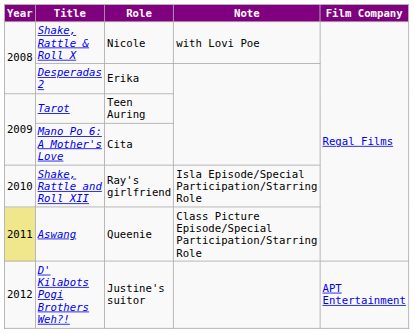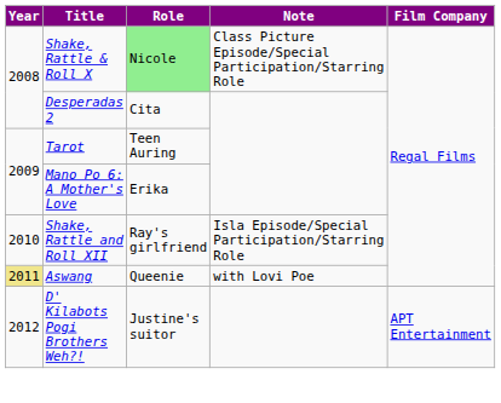Shake, Rattle & Roll X | Role: no background -> lightgreen background
Shake, Rattle & Roll X | Note: with Lovi Poe -> Class Picture Episode/Special Participation/Starring Role
Desperadas 2 | Role: Erika -> Cita
Mano Po 6: A Mother's Love | Role: Cita -> Erika
Aswang | Note: Class Picture Episode/Special Participation/Starring Role -> with Lovi Poe
